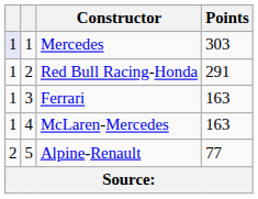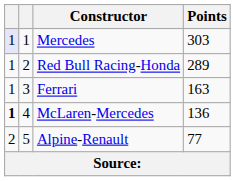Red Bull Racing-Honda | Points: 291 -> 289
McLaren-Mercedes | column 1: normal -> bold
McLaren-Mercedes | Points: 163 -> 136
